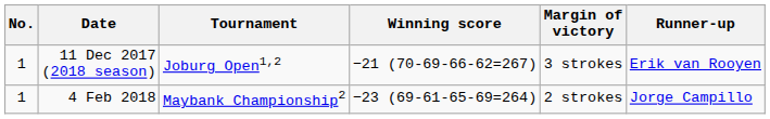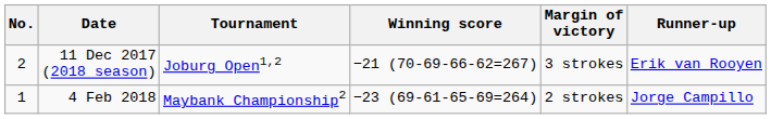11 Dec 2017 (2018 season) | No.: 1 -> 2
